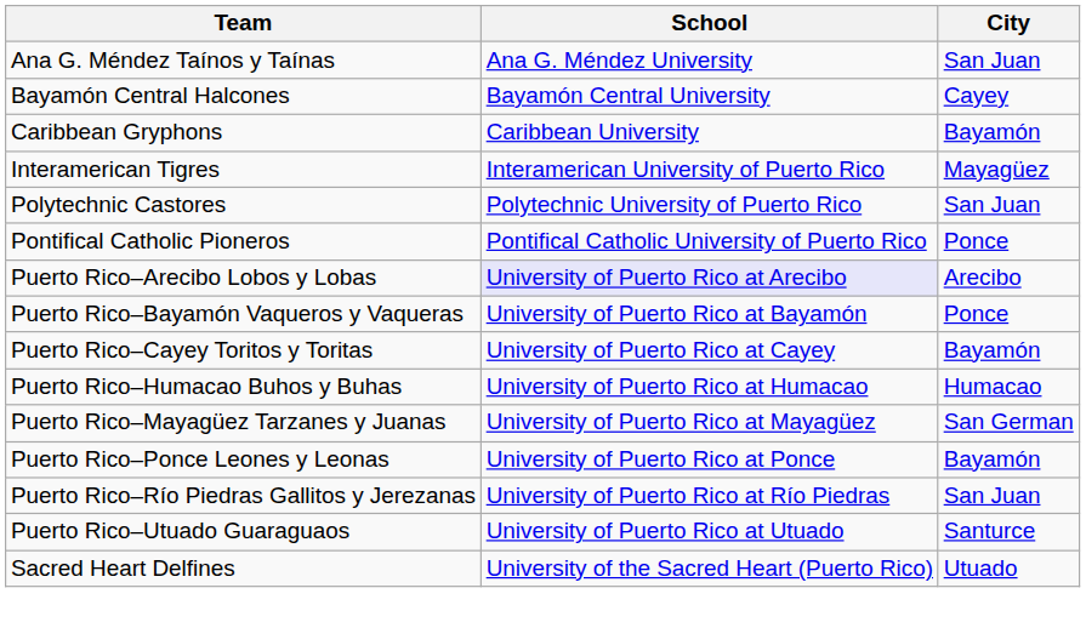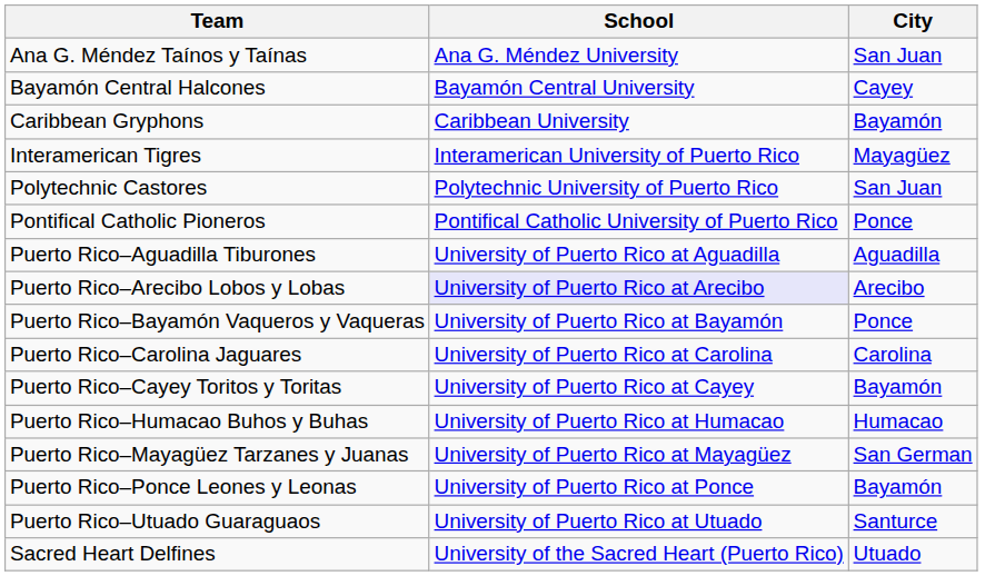+ row: Puerto Rico–Aguadilla Tiburones | University of Puerto Rico at Aguadilla | Aguadilla
+ row: Puerto Rico–Carolina Jaguares | University of Puerto Rico at Carolina | Carolina
- row: Puerto Rico–Río Piedras Gallitos y Jerezanas | University of Puerto Rico at Río Piedras | San Juan
